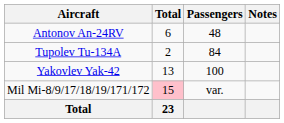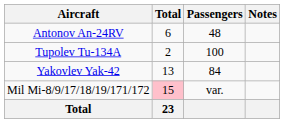Tupolev Tu-134A | Passengers: 84 -> 100
Yakovlev Yak-42 | Passengers: 100 -> 84
